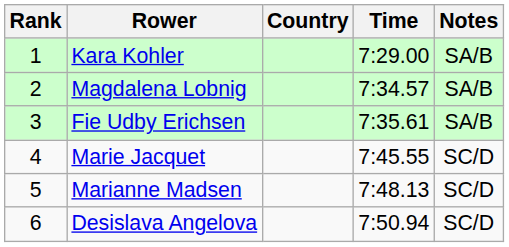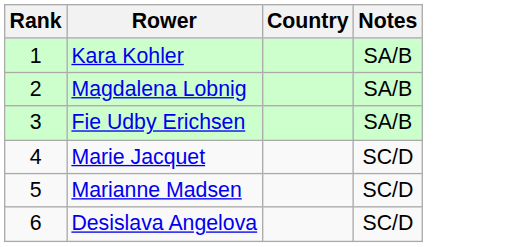- column: Time | 7:29.00 | 7:34.57 | 7:35.61 | 7:45.55 | 7:48.13 | 7:50.94
